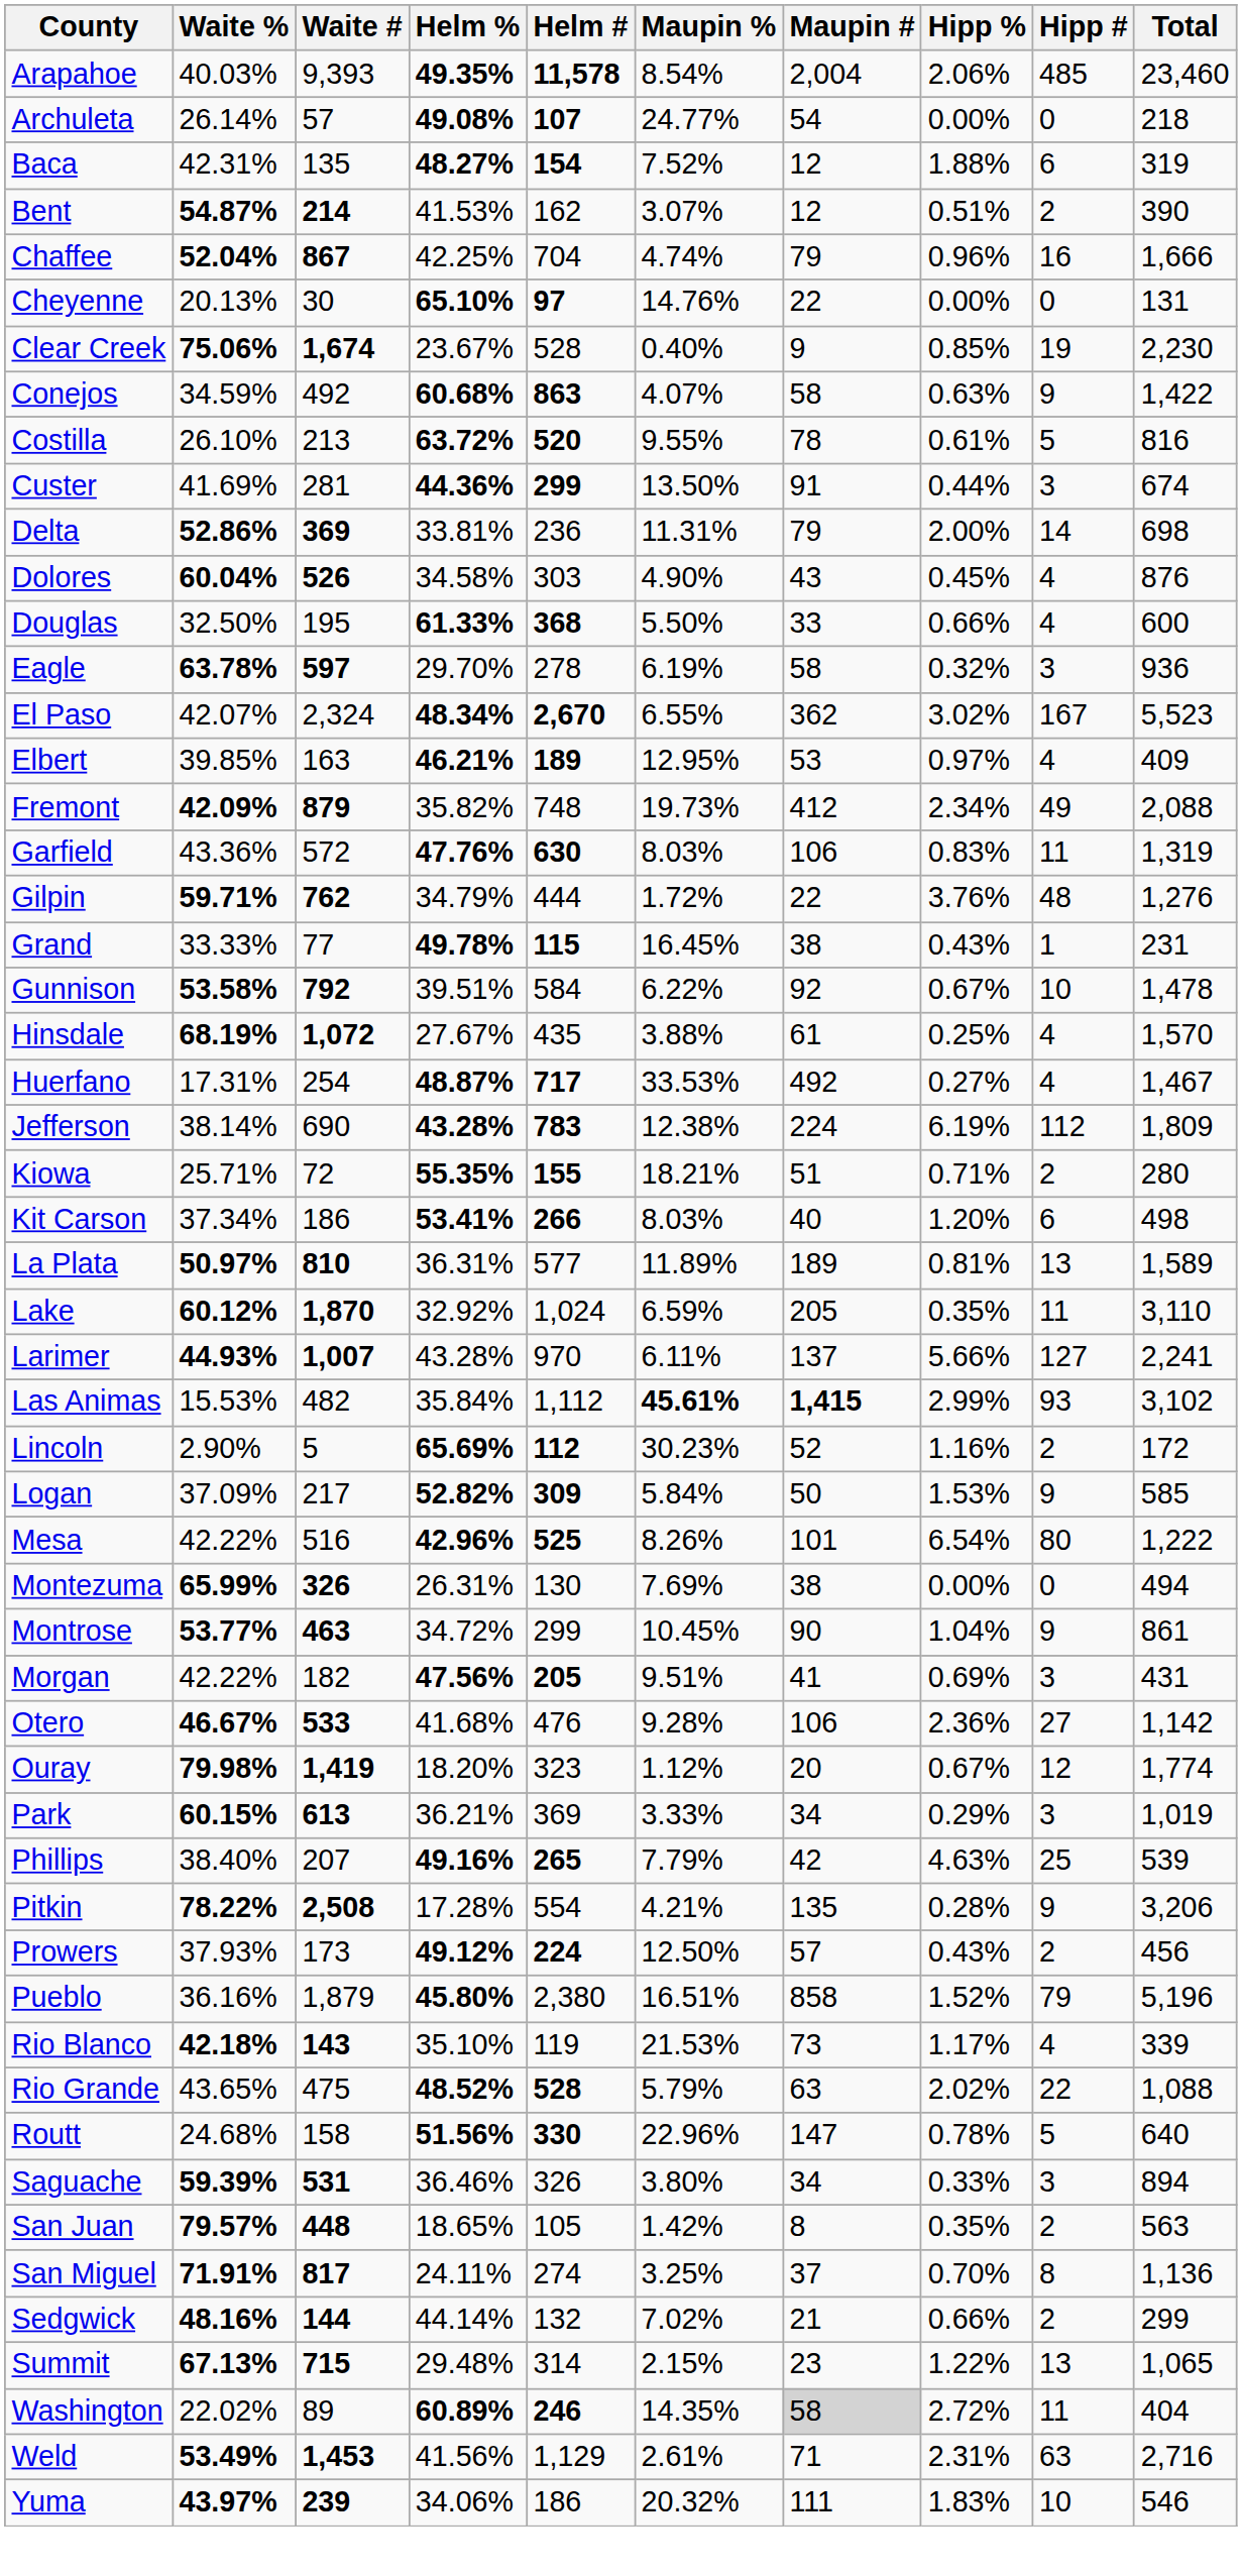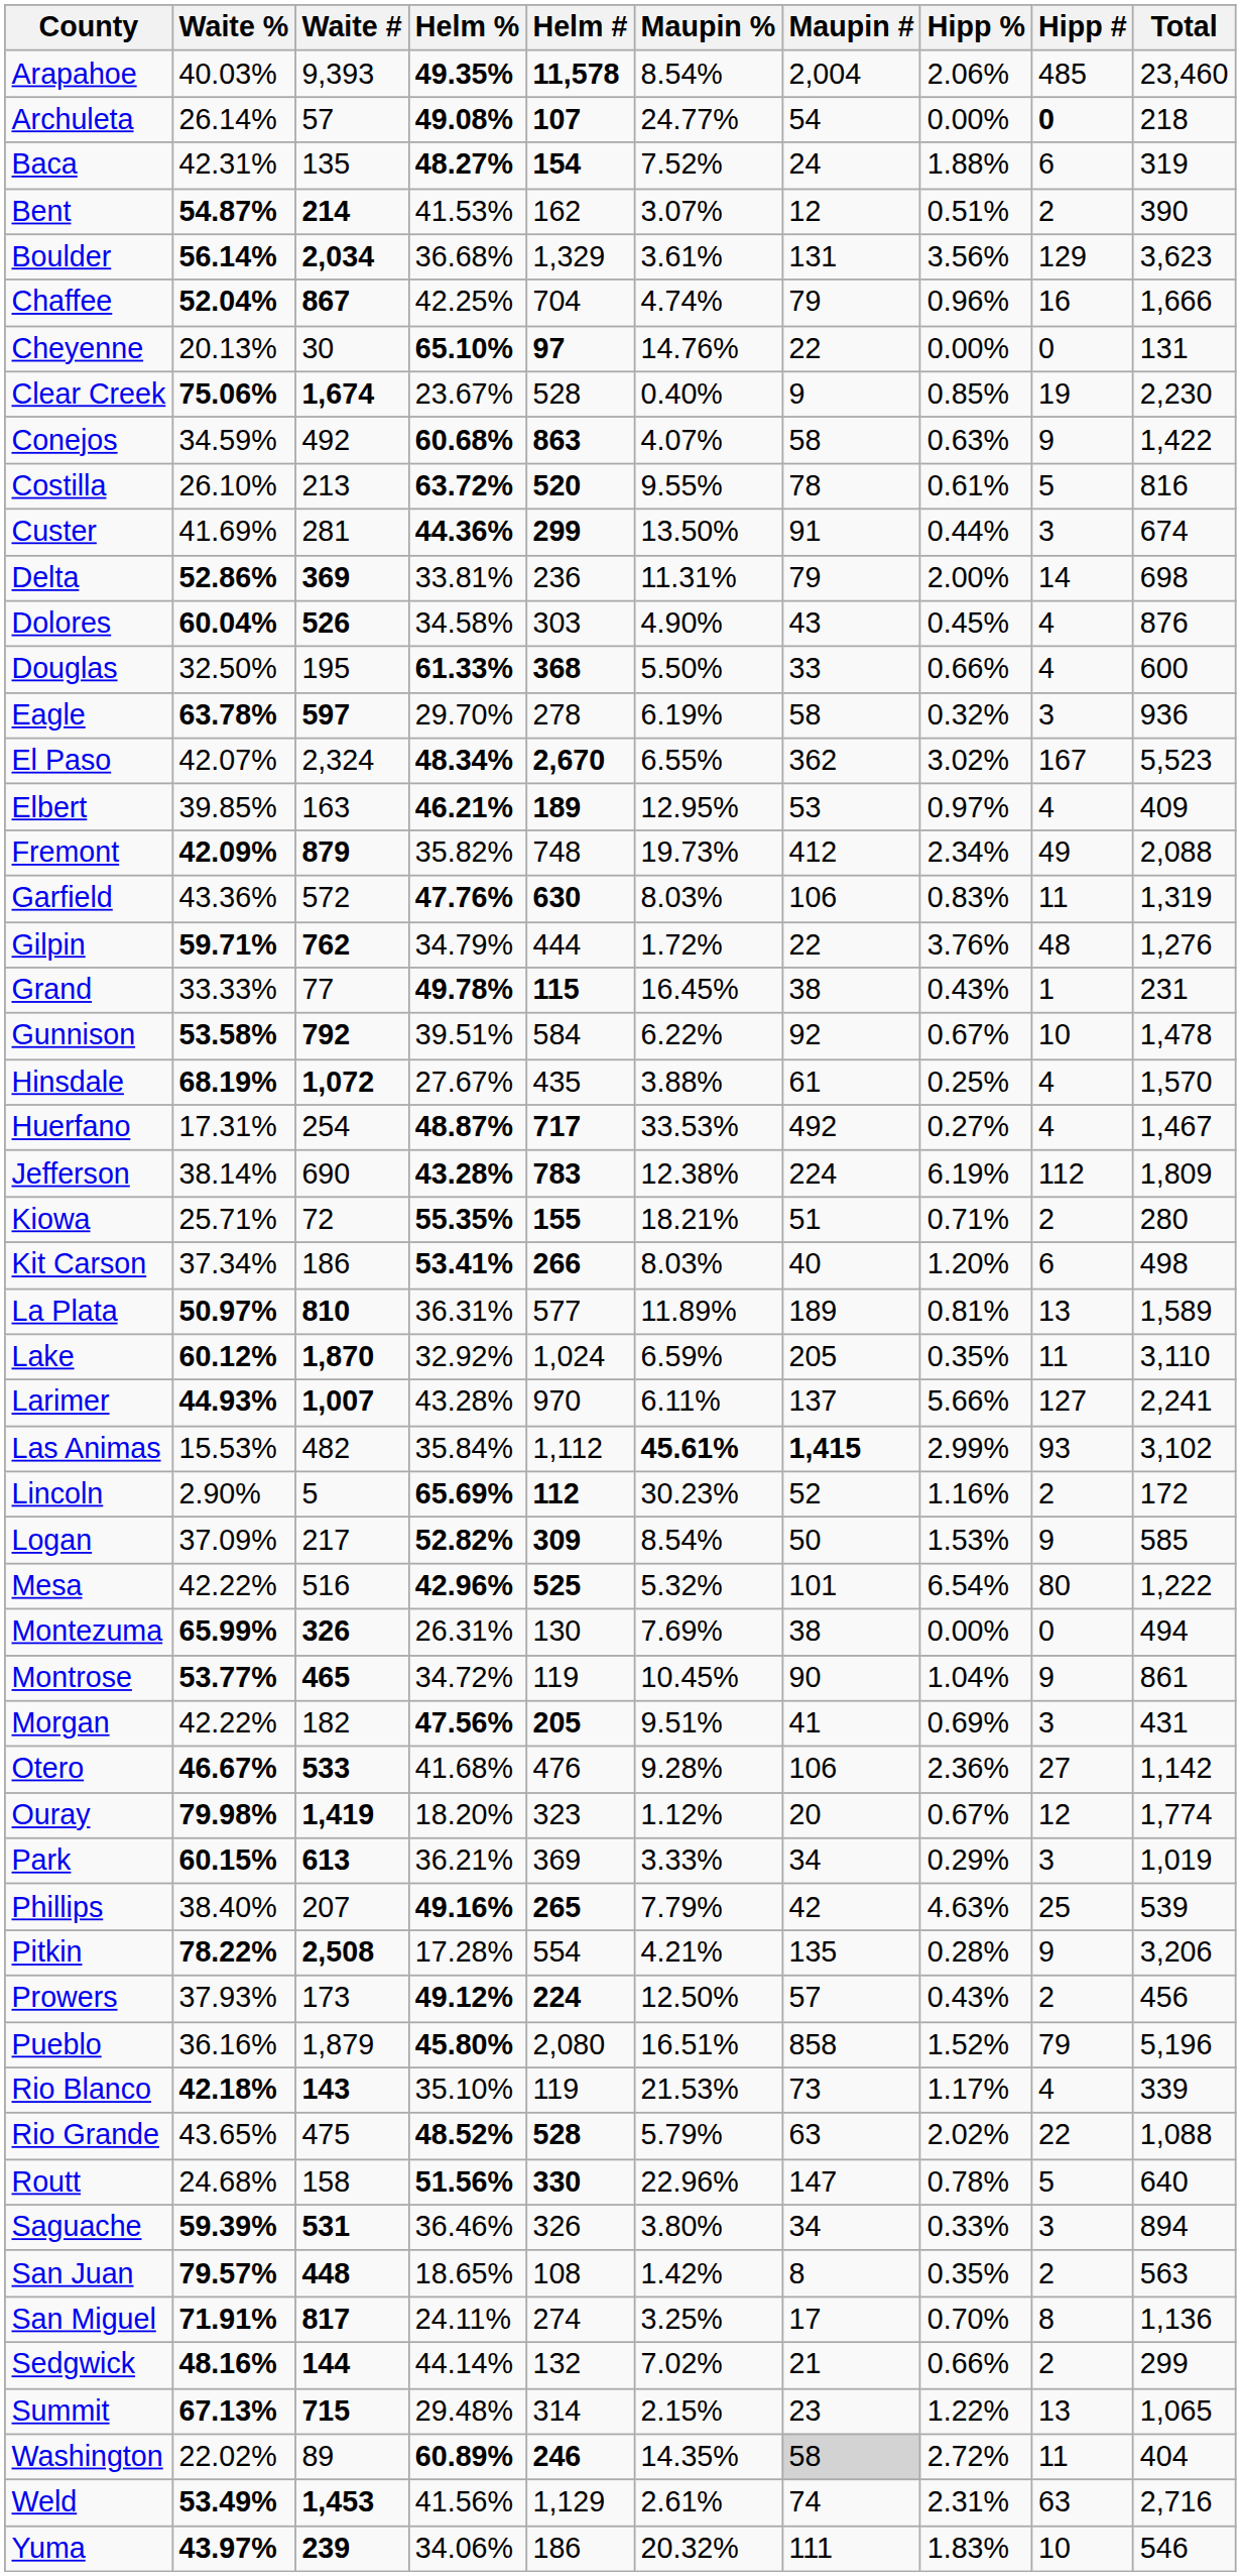Archuleta | Hipp #: normal -> bold
Baca | Maupin #: 12 -> 24
+ row: Boulder | 56.14% | 2,034 | 36.68% | 1,329 | 3.61% | 131 | 3.56% | 129 | 3,623
Logan | Maupin %: 5.84% -> 8.54%
Mesa | Maupin %: 8.26% -> 5.32%
Montrose | Waite #: 463 -> 465
Montrose | Helm #: 299 -> 119
Pueblo | Helm #: 2,380 -> 2,080
San Juan | Helm #: 105 -> 108
San Miguel | Maupin #: 37 -> 17
Weld | Maupin #: 71 -> 74
